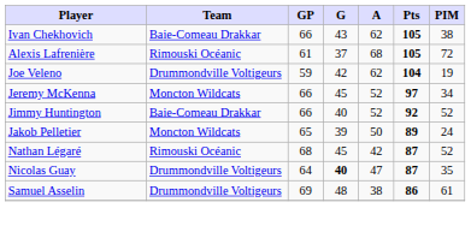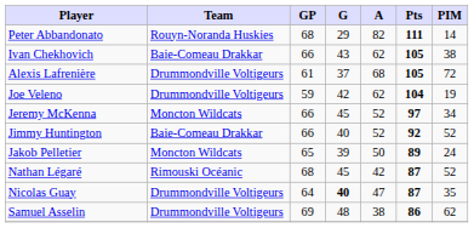+ row: Peter Abbandonato | Rouyn-Noranda Huskies | 68 | 29 | 82 | 111 | 14
Alexis Lafrenière | Team: Rimouski Océanic -> Drummondville Voltigeurs
Samuel Asselin | PIM: 61 -> 62
